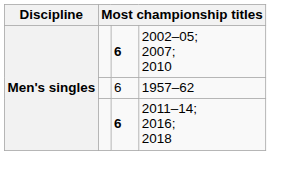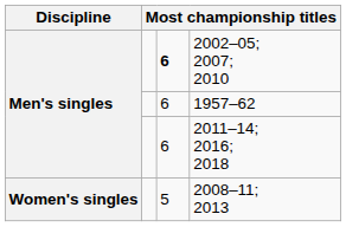2011–14; 2016; 2018 | column 3: bold -> normal
+ row: Women's singles | 5 | 2008–11; 2013
